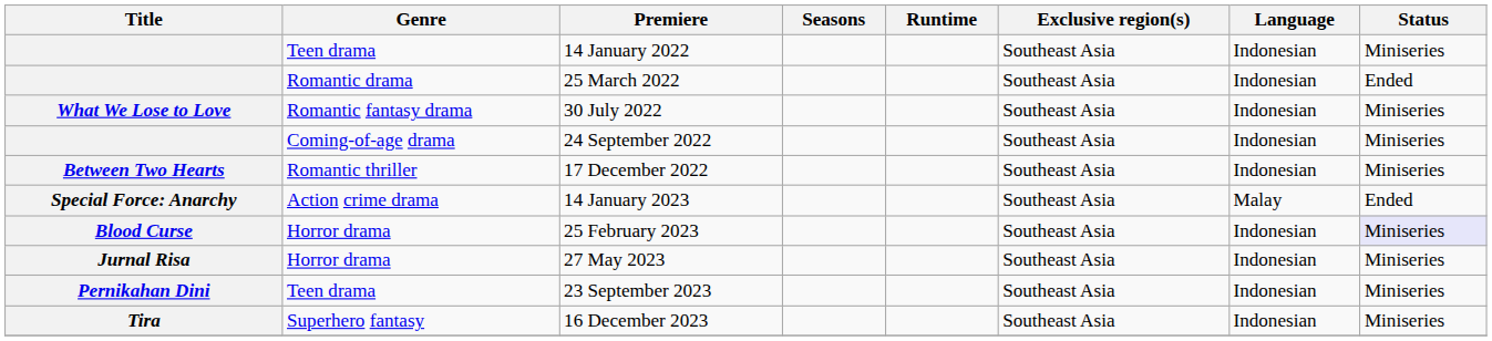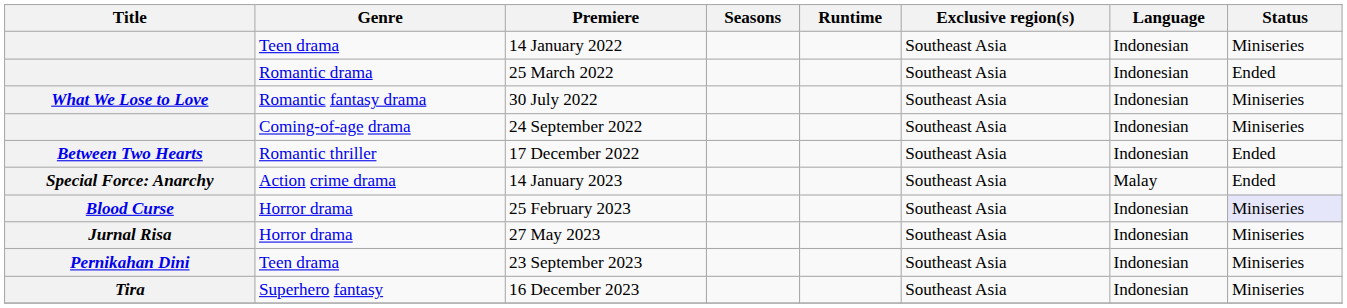17 December 2022 | Status: Miniseries -> Ended
